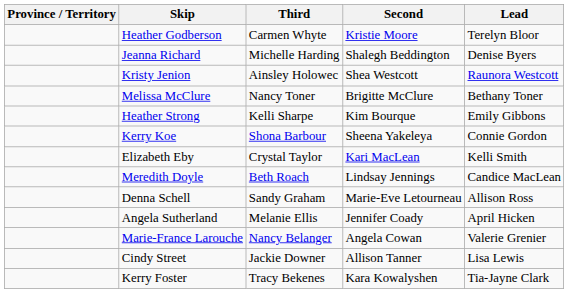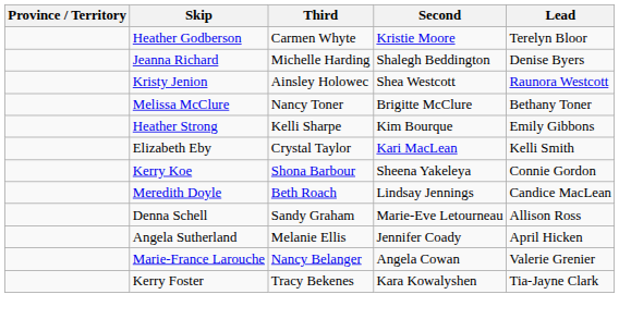rows swapped: Elizabeth Eby <-> Kerry Koe
- row: Cindy Street | Jackie Downer | Allison Tanner | Lisa Lewis
